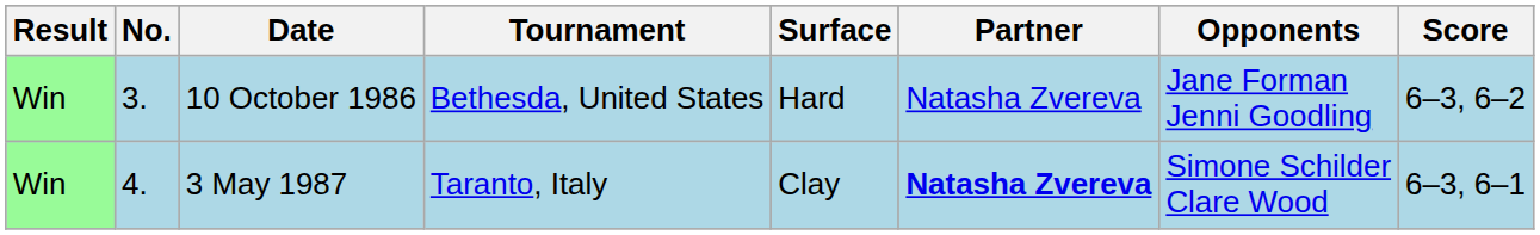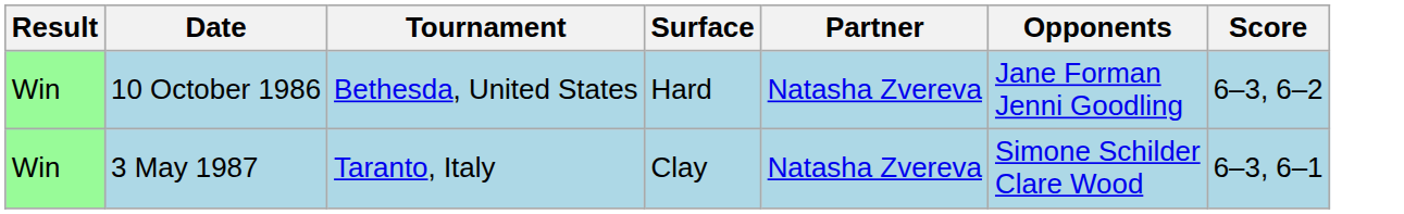- column: No. | 3. | 4.
3 May 1987 | Partner: bold -> normal
